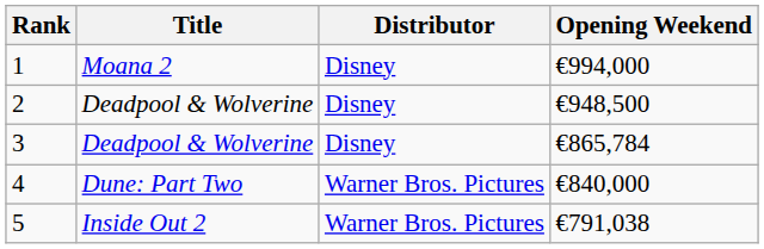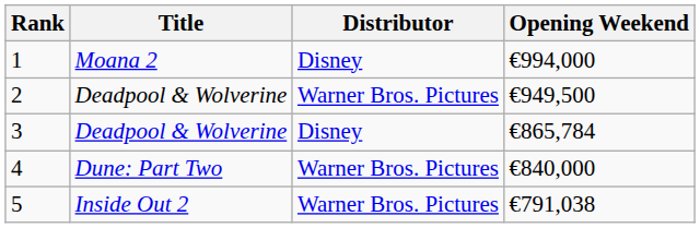2 | Distributor: Disney -> Warner Bros. Pictures
2 | Opening Weekend: €948,500 -> €949,500
